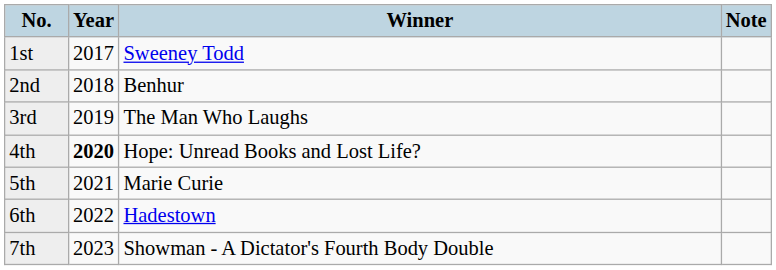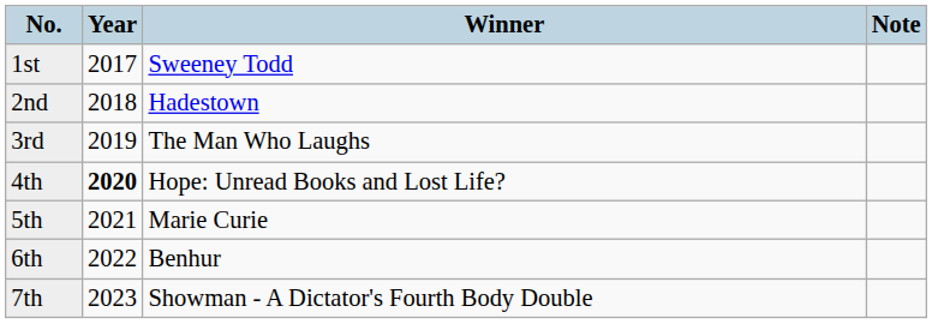2nd | Winner: Benhur -> Hadestown
6th | Winner: Hadestown -> Benhur
